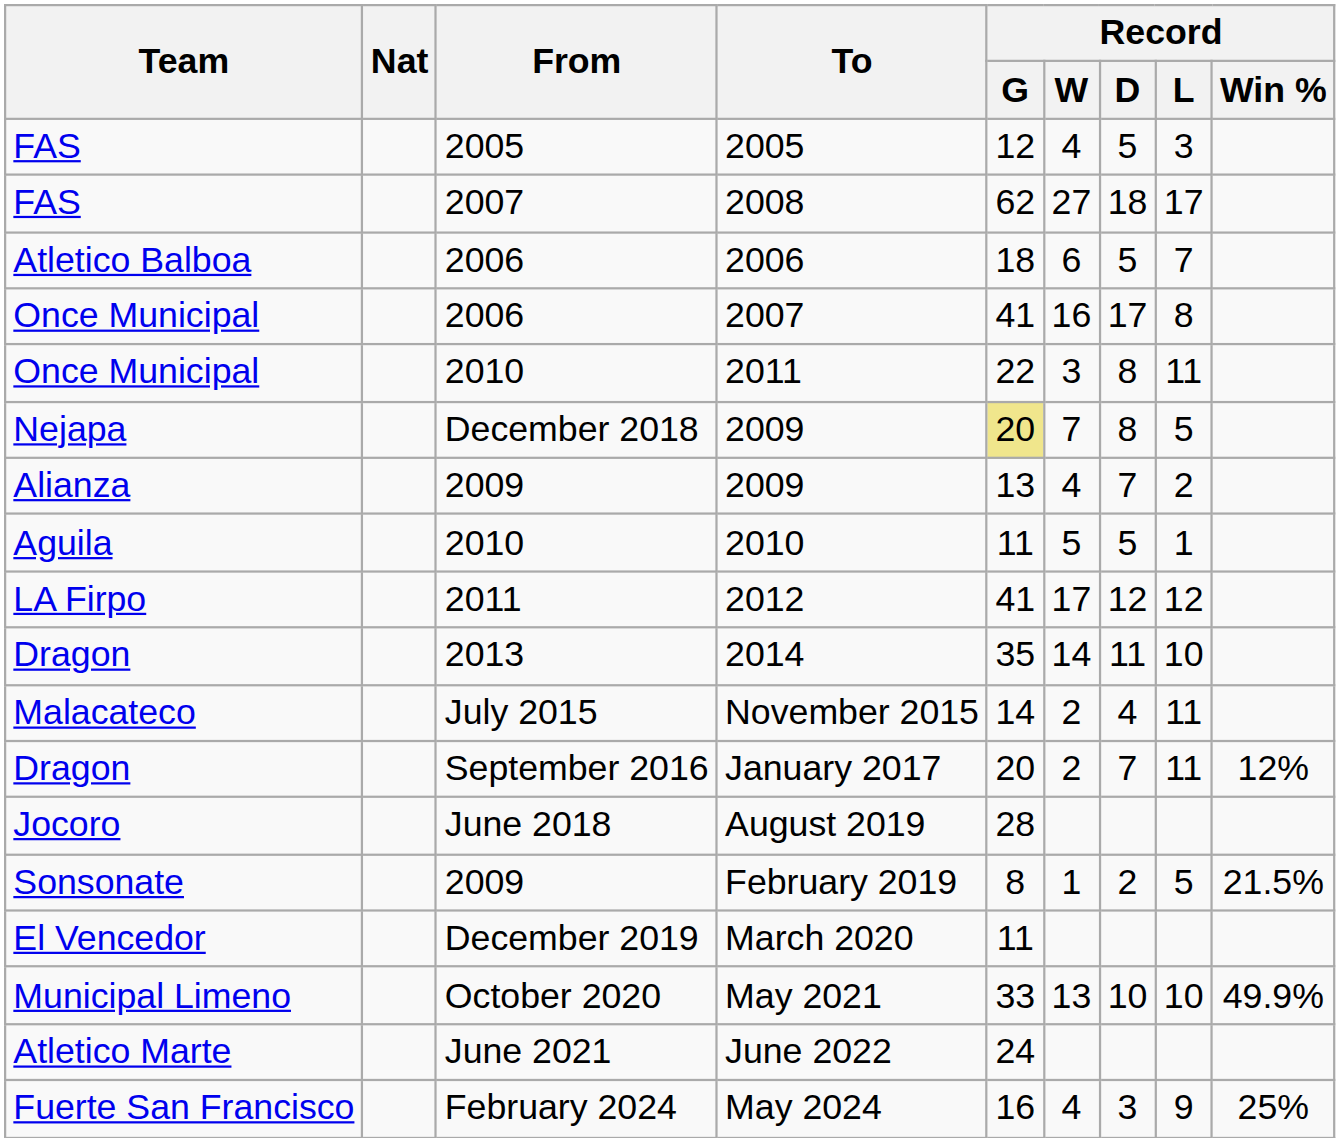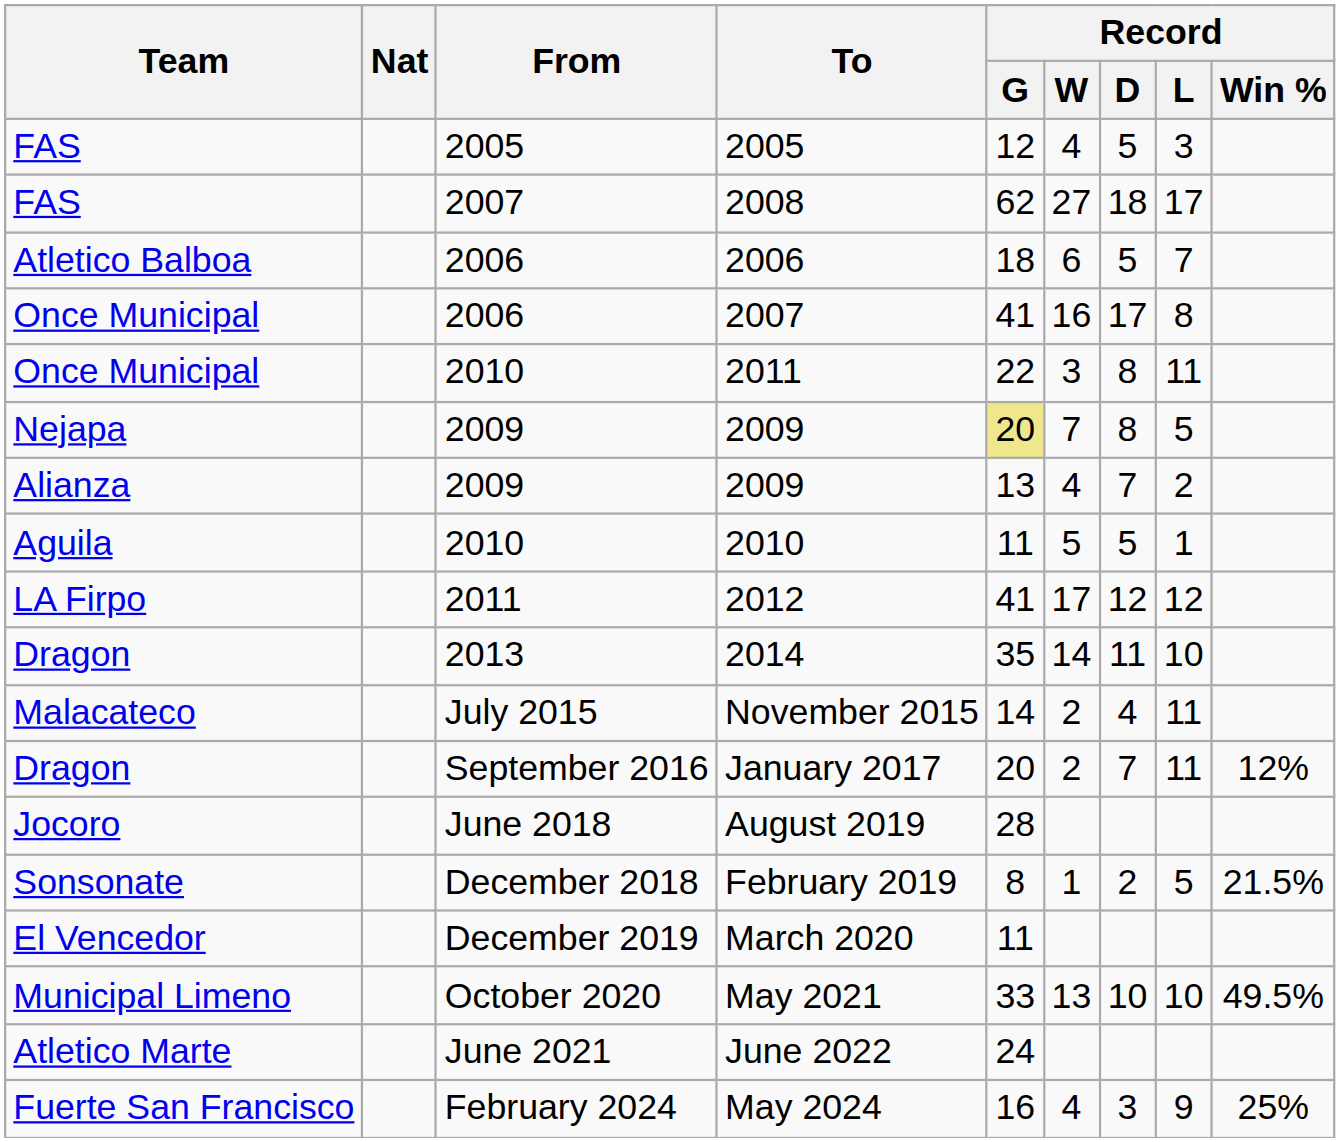Nejapa / 2009 | From: December 2018 -> 2009
February 2019 | From: 2009 -> December 2018
May 2021 | Record / Win %: 49.9% -> 49.5%
